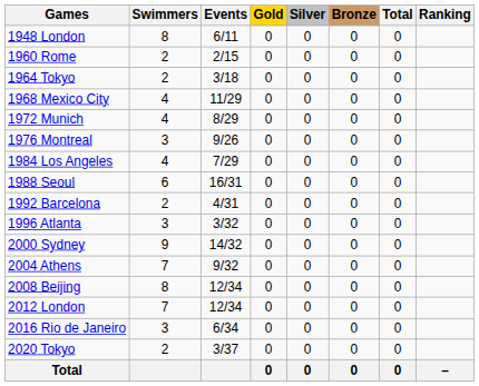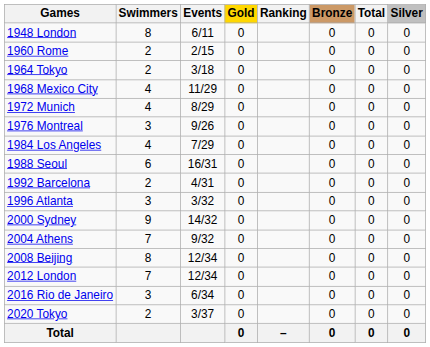columns swapped: Silver <-> Ranking
